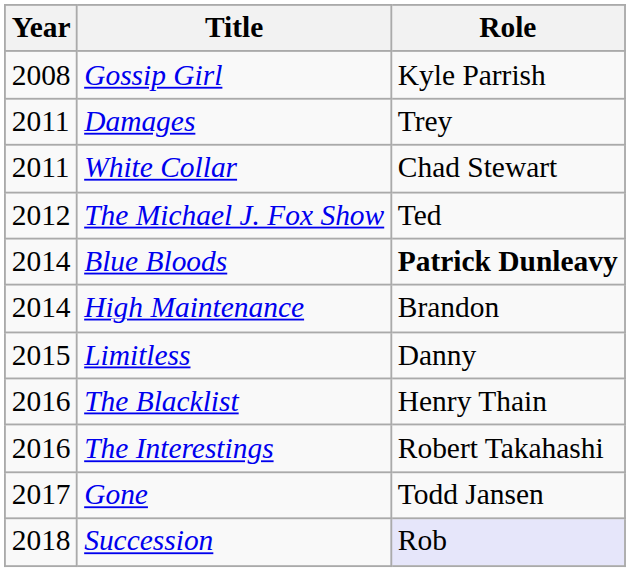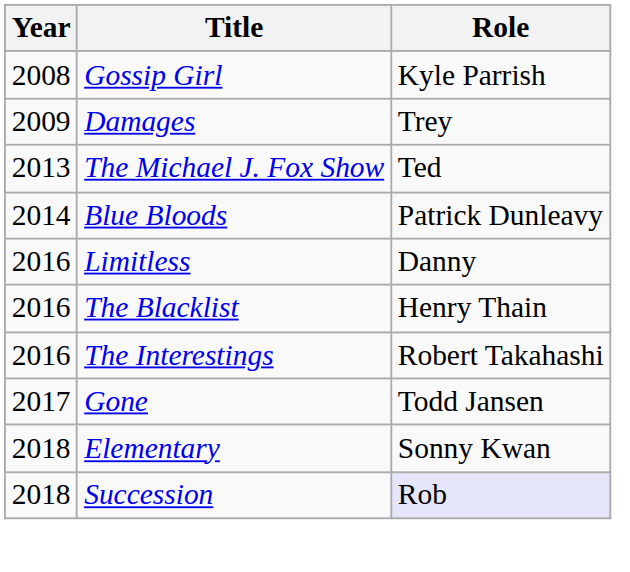Damages | Year: 2011 -> 2009
- row: 2011 | White Collar | Chad Stewart
The Michael J. Fox Show | Year: 2012 -> 2013
Blue Bloods | Role: bold -> normal
- row: 2014 | High Maintenance | Brandon
Limitless | Year: 2015 -> 2016
+ row: 2018 | Elementary | Sonny Kwan
